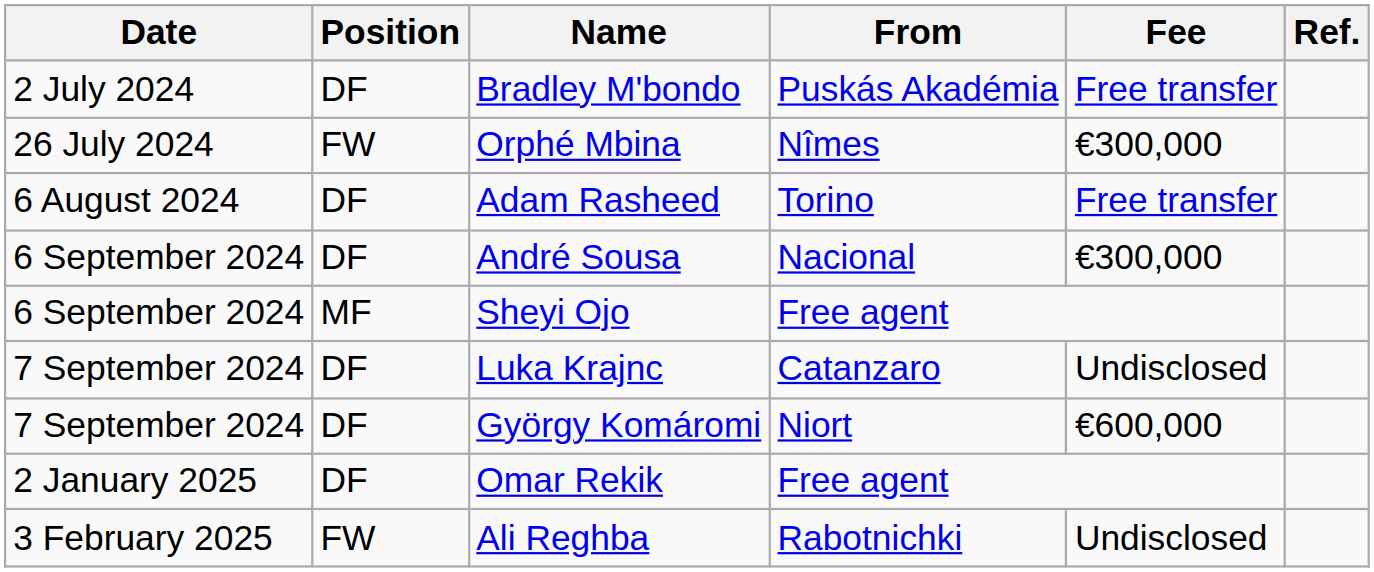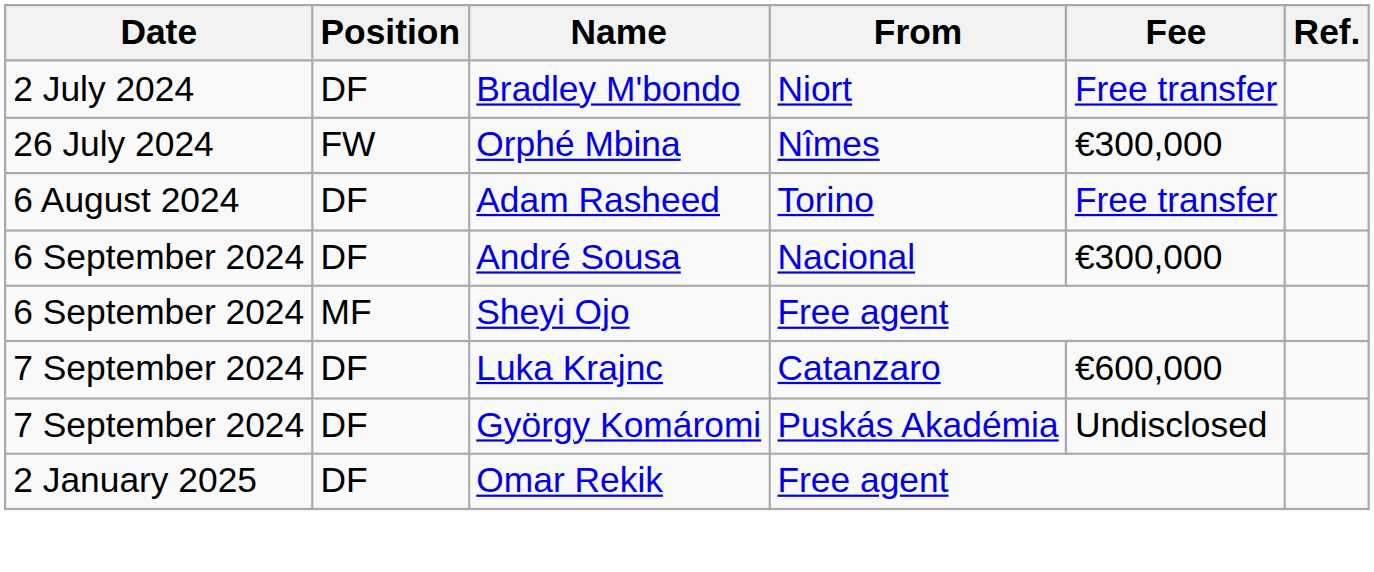Bradley M'bondo | From: Puskás Akadémia -> Niort
Luka Krajnc | Fee: Undisclosed -> €600,000
György Komáromi | From: Niort -> Puskás Akadémia
György Komáromi | Fee: €600,000 -> Undisclosed
- row: 3 February 2025 | FW | Ali Reghba | Rabotnichki | Undisclosed
